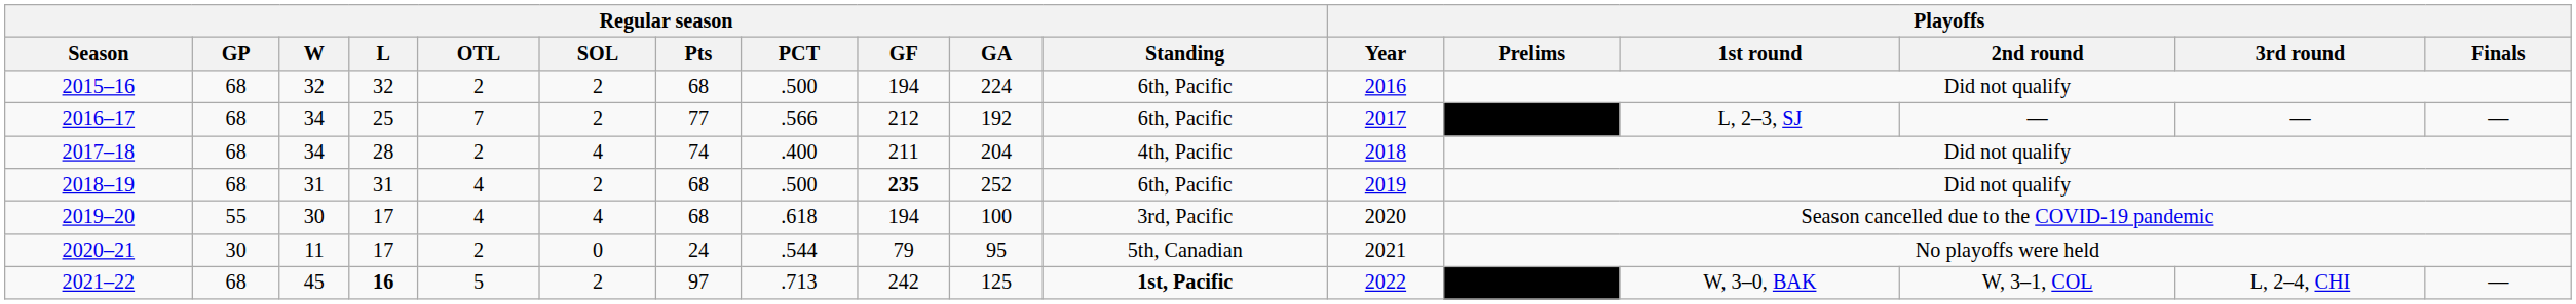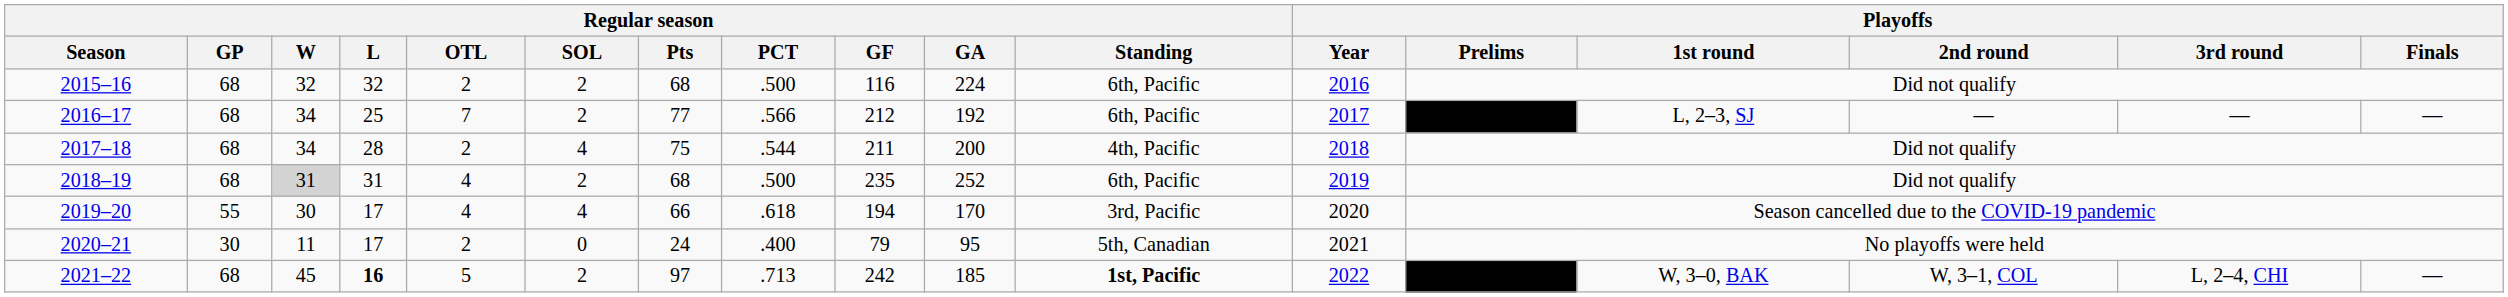2015–16 | Regular season / GF: 194 -> 116
2017–18 | Regular season / Pts: 74 -> 75
2017–18 | Regular season / PCT: .400 -> .544
2017–18 | Regular season / GA: 204 -> 200
2018–19 | Regular season / W: no background -> lightgrey background
2018–19 | Regular season / GF: bold -> normal
2019–20 | Regular season / Pts: 68 -> 66
2019–20 | Regular season / GA: 100 -> 170
2020–21 | Regular season / PCT: .544 -> .400
2021–22 | Regular season / GA: 125 -> 185
